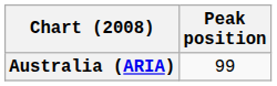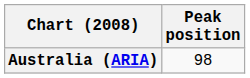Australia (ARIA) | Peak position: 99 -> 98
